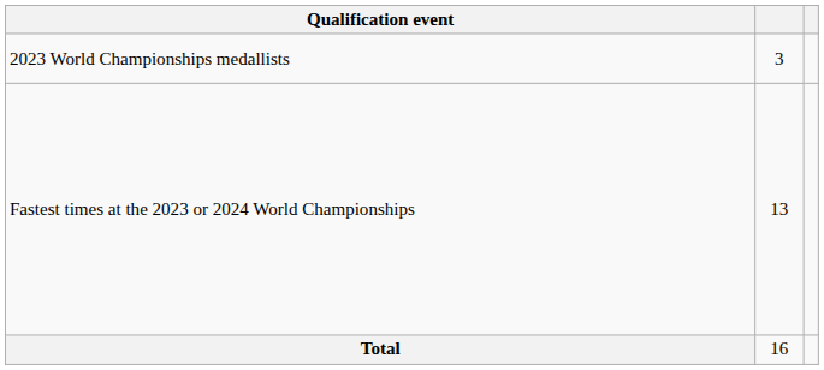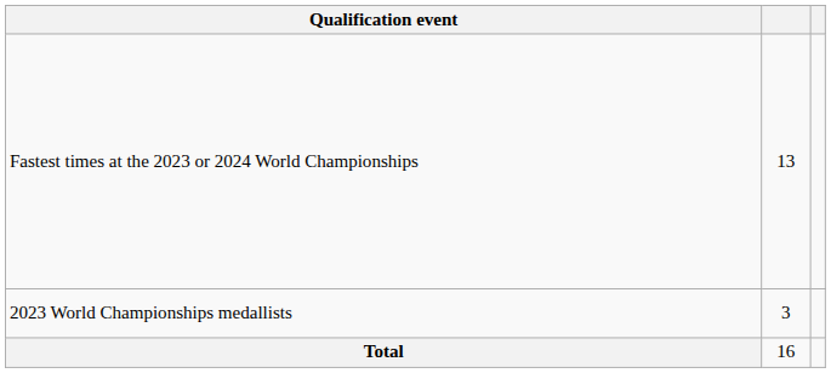rows swapped: 2023 World Championships medallists <-> Fastest times at the 2023 or 2024 World Championships
